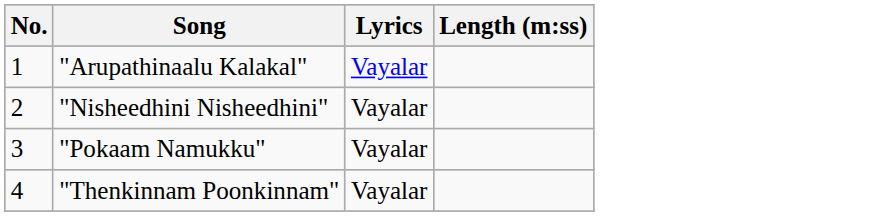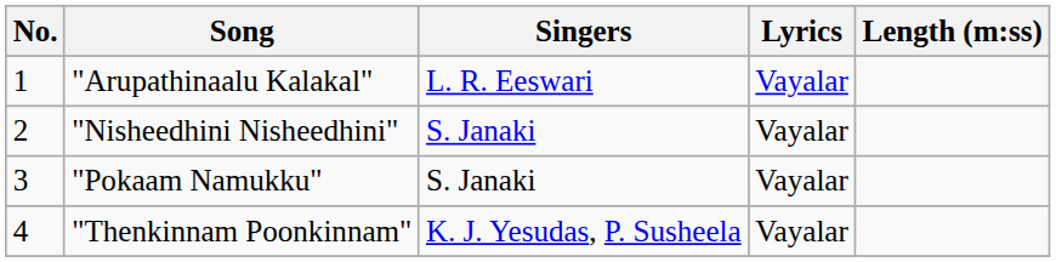+ column: Singers | L. R. Eeswari | S. Janaki | S. Janaki | K. J. Yesudas, P. Susheela
